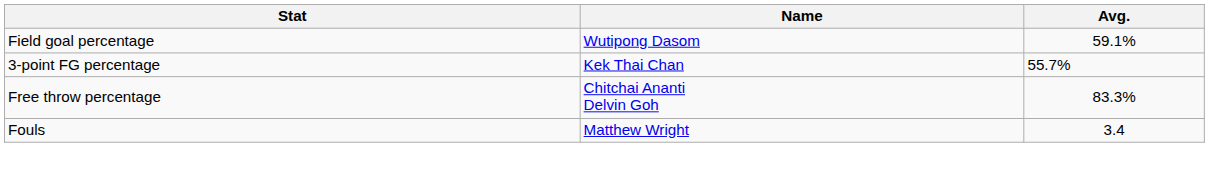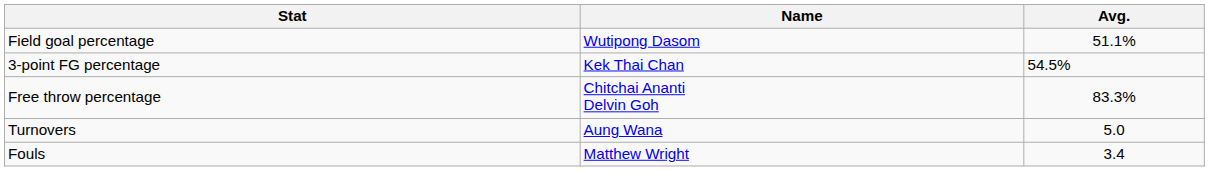Field goal percentage | Avg.: 59.1% -> 51.1%
3-point FG percentage | Avg.: 55.7% -> 54.5%
+ row: Turnovers | Aung Wana | 5.0
